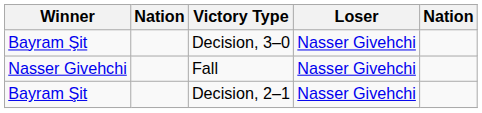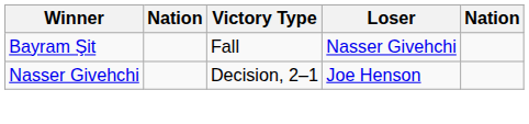- row: Bayram Şit | Decision, 3–0 | Nasser Givehchi
Fall | Winner: Nasser Givehchi -> Bayram Şit
Decision, 2–1 | Winner: Bayram Şit -> Nasser Givehchi
Decision, 2–1 | Loser: Nasser Givehchi -> Joe Henson
